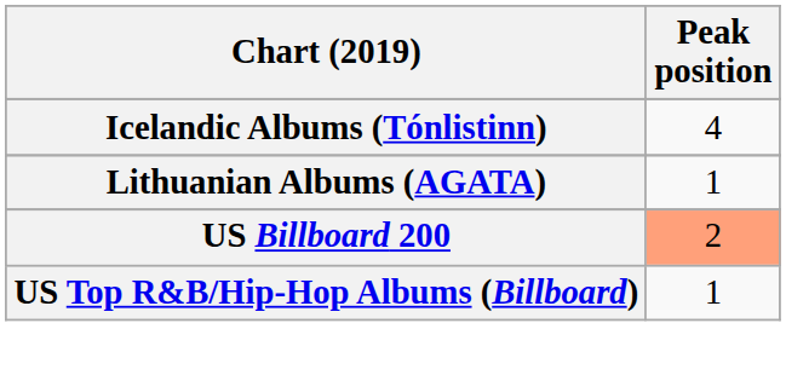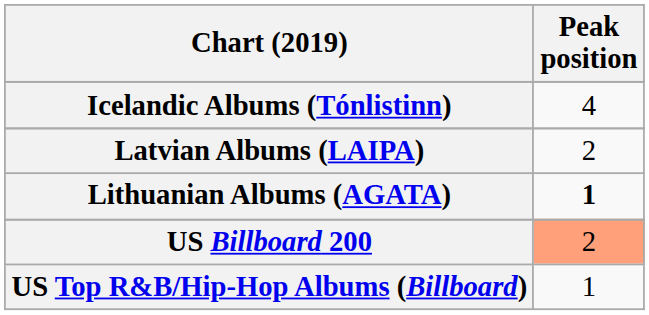+ row: Latvian Albums (LAIPA) | 2
Lithuanian Albums (AGATA) | Peak position: normal -> bold
